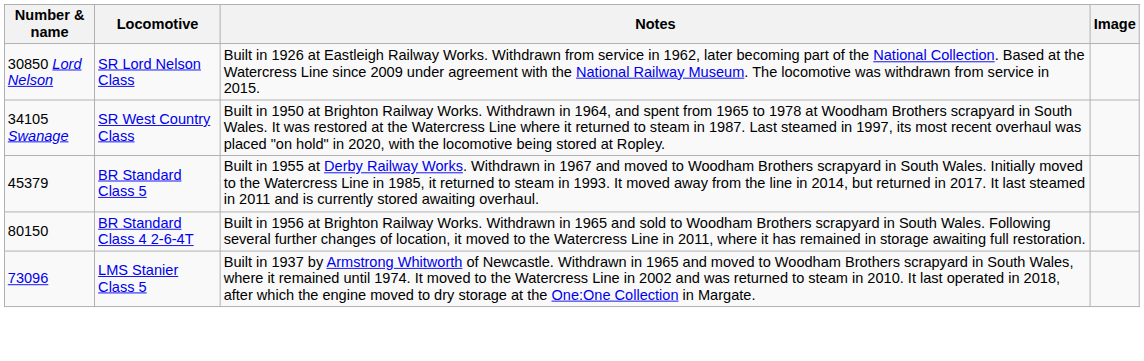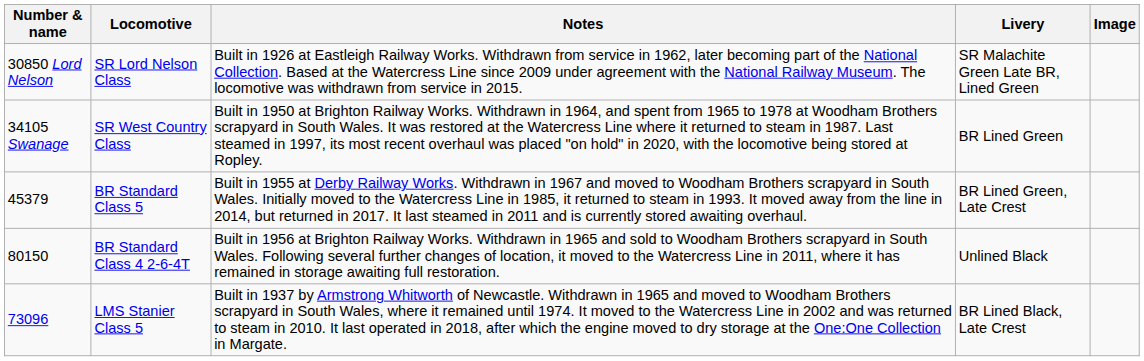+ column: Livery | SR Malachite Green Late BR, Lined Green | BR Lined Green | BR Lined Green, Late Crest | Unlined Black | BR Lined Black, Late Crest
